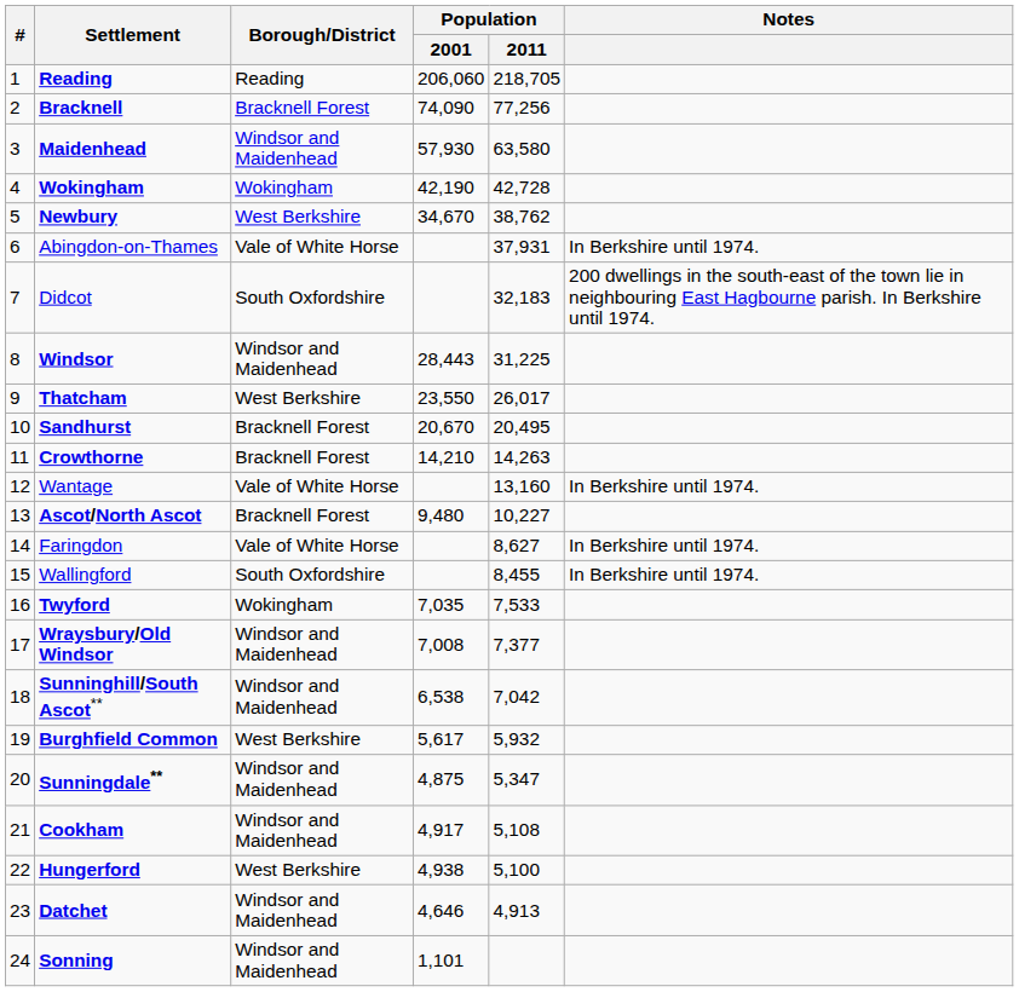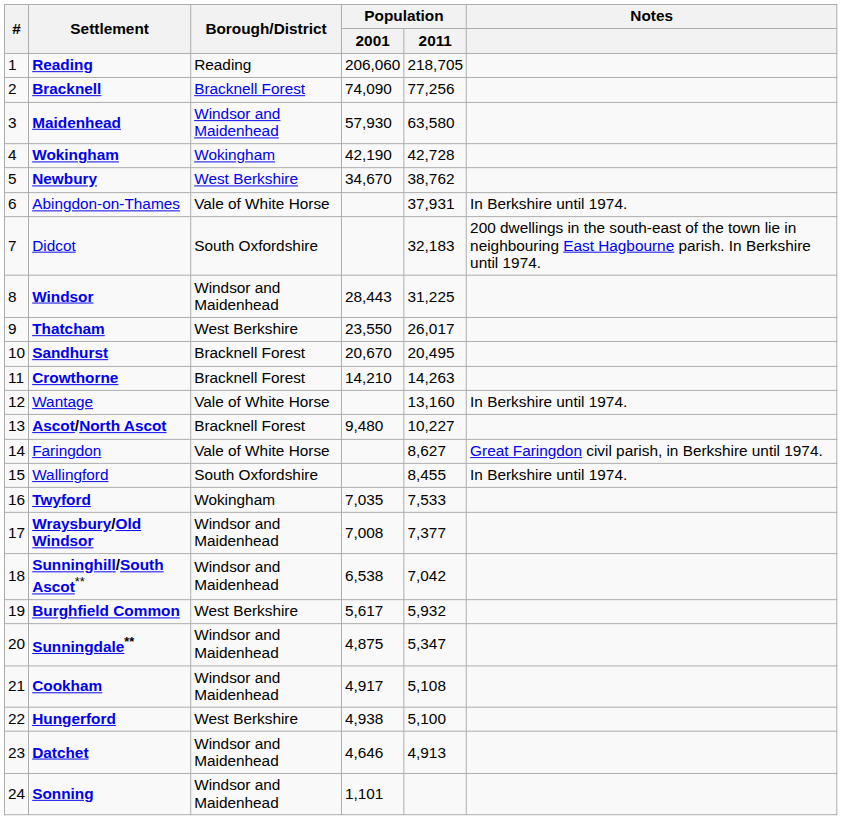Faringdon | Notes: In Berkshire until 1974. -> Great Faringdon civil parish, in Berkshire until 1974.
